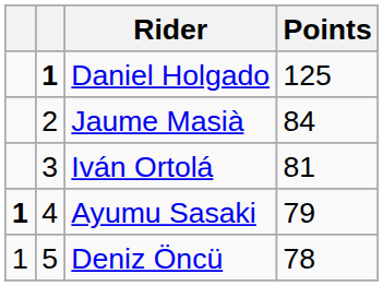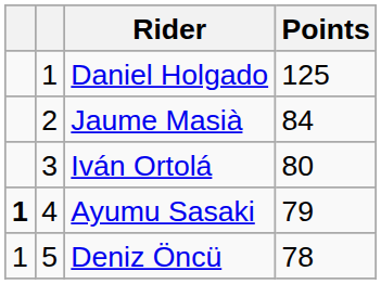Daniel Holgado | column 2: bold -> normal
Iván Ortolá | Points: 81 -> 80
